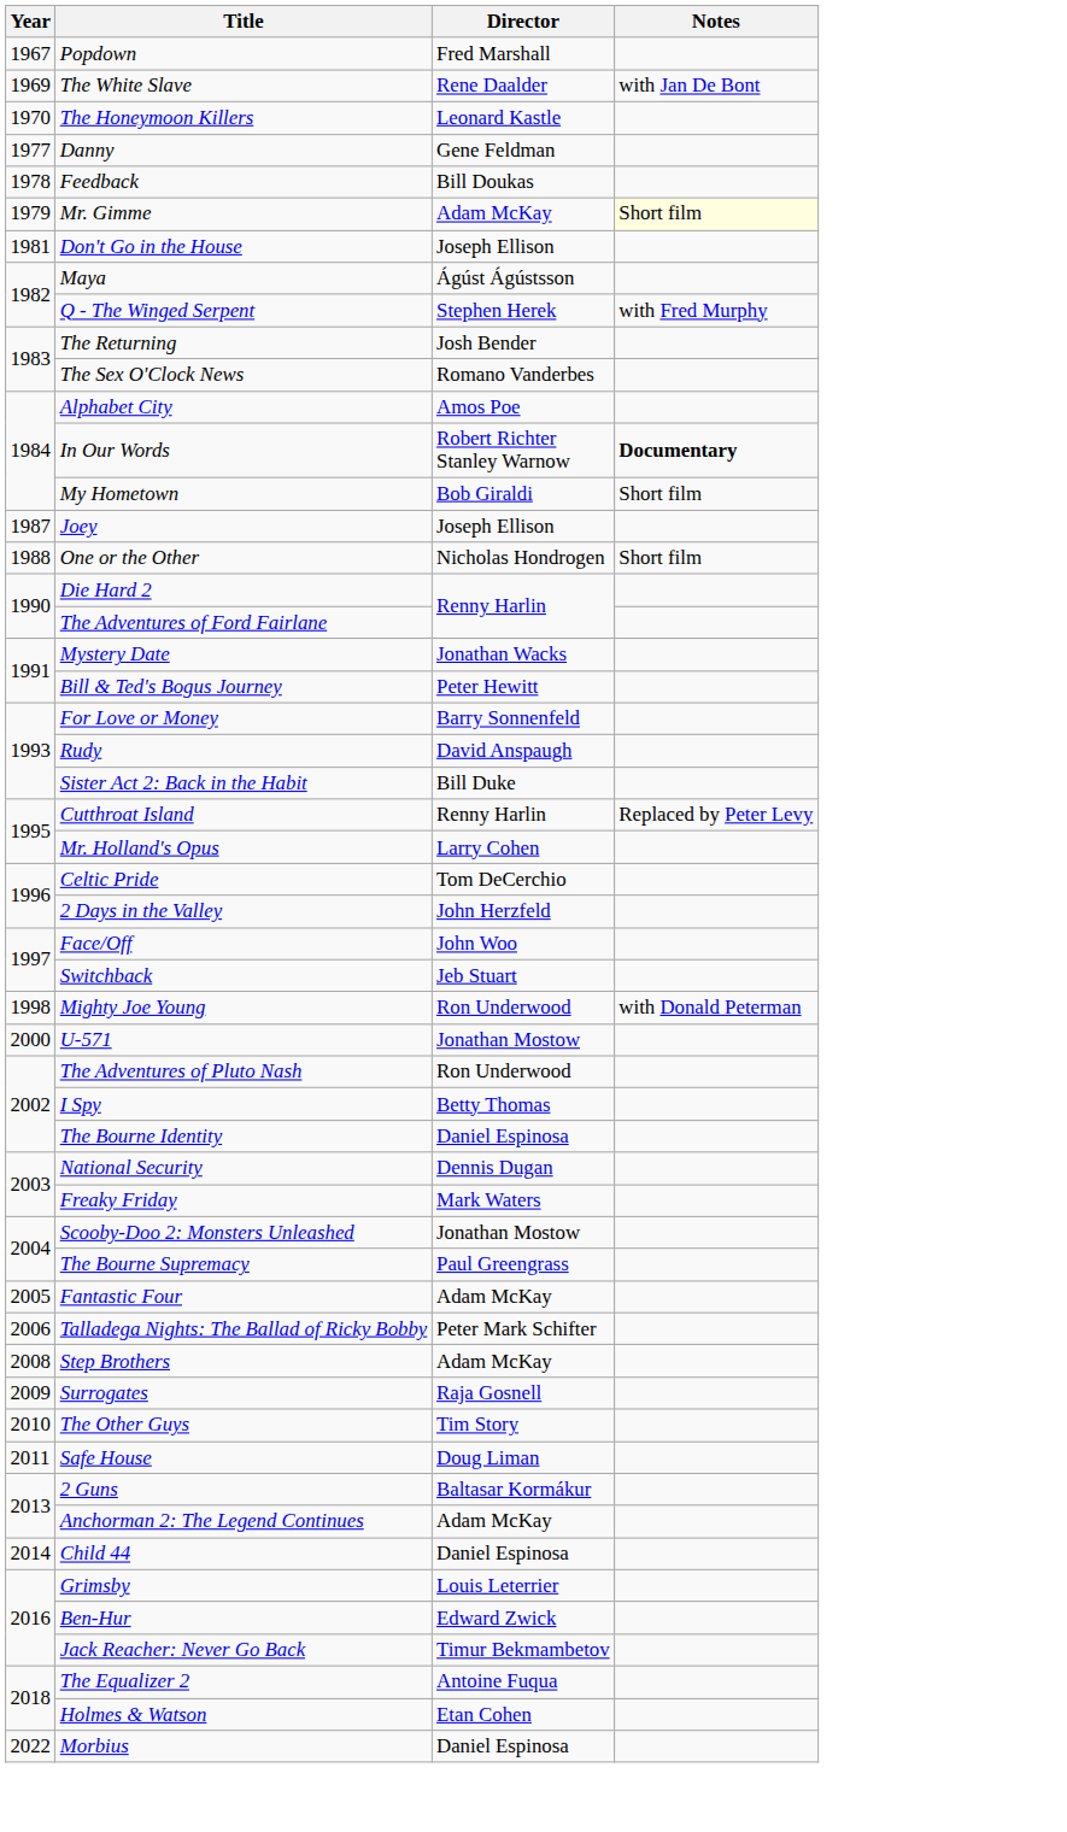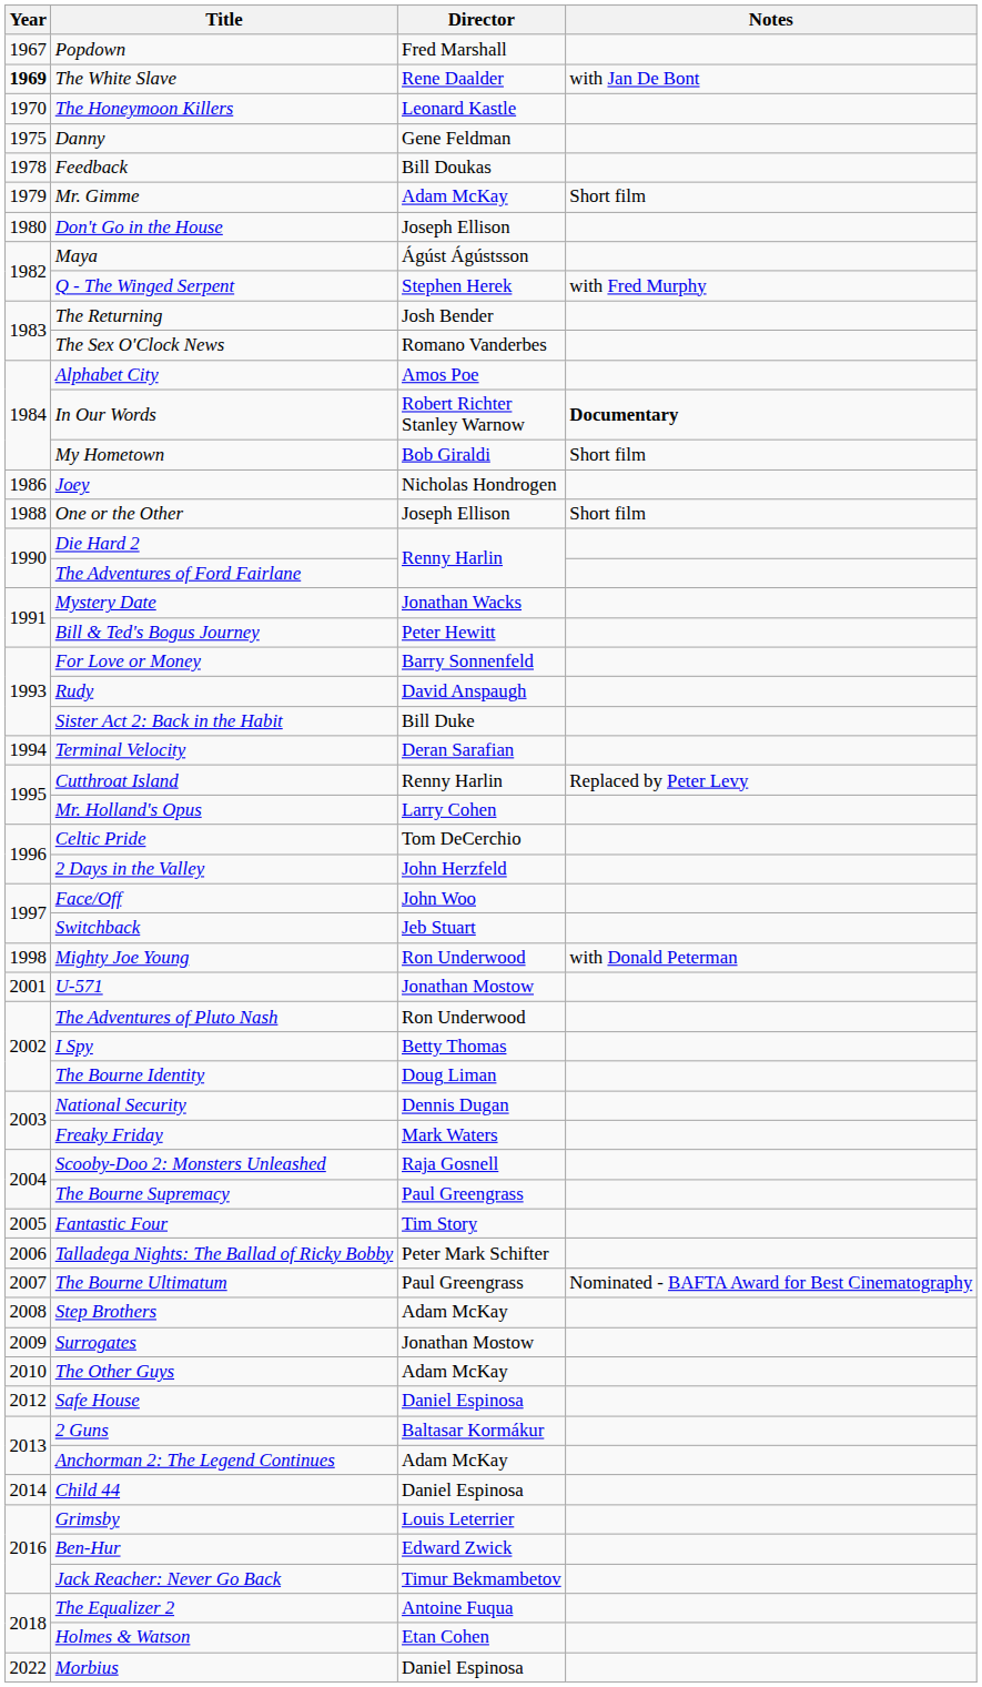The White Slave | Year: normal -> bold
Danny | Year: 1977 -> 1975
Mr. Gimme | Notes: lightyellow background -> no background
Don't Go in the House | Year: 1981 -> 1980
Joey | Year: 1987 -> 1986
Joey | Director: Joseph Ellison -> Nicholas Hondrogen
One or the Other | Director: Nicholas Hondrogen -> Joseph Ellison
+ row: 1994 | Terminal Velocity | Deran Sarafian
U-571 | Year: 2000 -> 2001
The Bourne Identity | Director: Daniel Espinosa -> Doug Liman
Scooby-Doo 2: Monsters Unleashed | Director: Jonathan Mostow -> Raja Gosnell
Fantastic Four | Director: Adam McKay -> Tim Story
+ row: 2007 | The Bourne Ultimatum | Paul Greengrass | Nominated - BAFTA Award for Best Cinematography
Surrogates | Director: Raja Gosnell -> Jonathan Mostow
The Other Guys | Director: Tim Story -> Adam McKay
Safe House | Year: 2011 -> 2012
Safe House | Director: Doug Liman -> Daniel Espinosa
